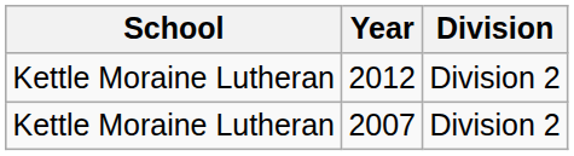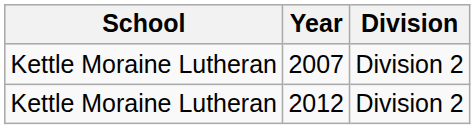rows swapped: 2007 <-> 2012
